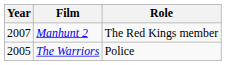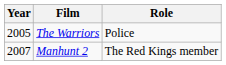rows swapped: The Warriors <-> Manhunt 2
